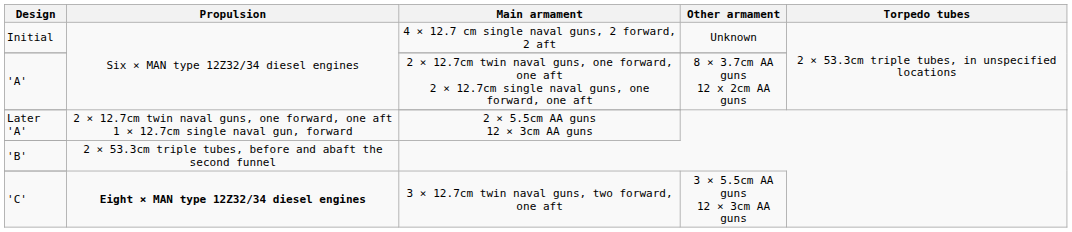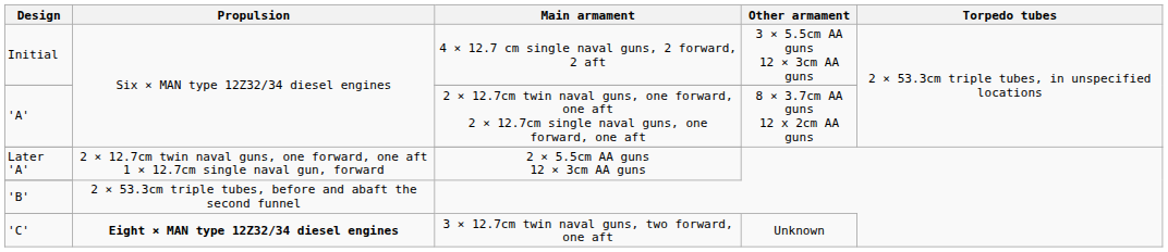4 × 12.7 cm single naval guns, 2 forward, 2 aft | Other armament: Unknown -> 3 × 5.5cm AA guns 12 × 3cm AA guns
3 × 12.7cm twin naval guns, two forward, one aft | Other armament: 3 × 5.5cm AA guns 12 × 3cm AA guns -> Unknown
